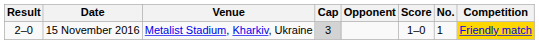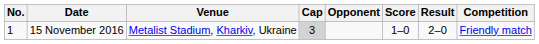columns swapped: No. <-> Result
15 November 2016 | Competition: gold background -> no background
